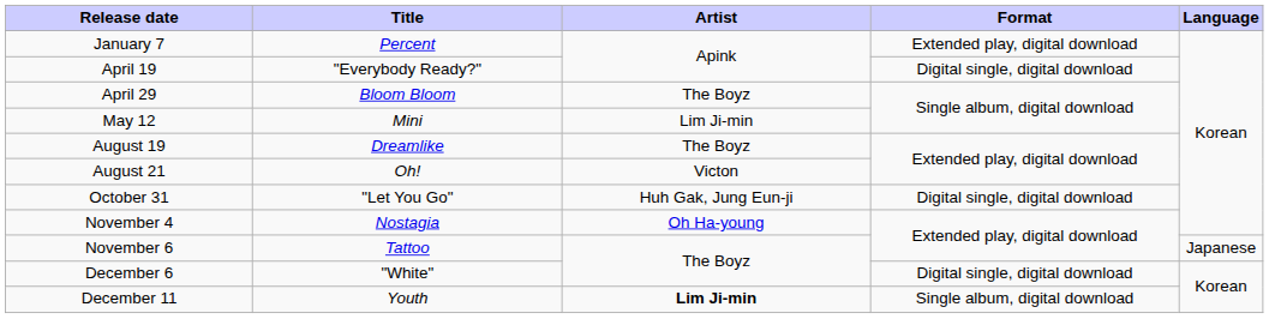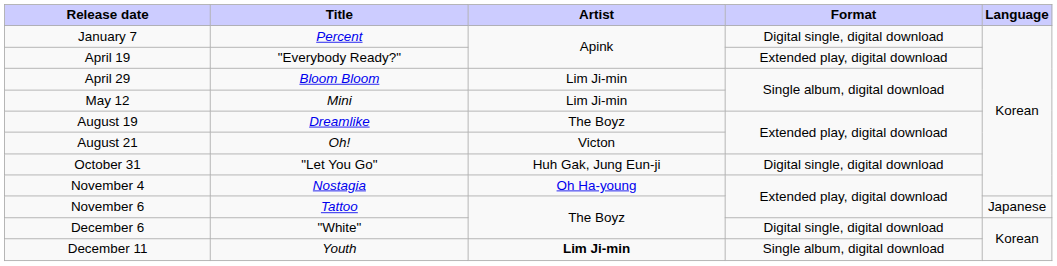January 7 | Format: Extended play, digital download -> Digital single, digital download
April 19 | Format: Digital single, digital download -> Extended play, digital download
April 29 | Artist: The Boyz -> Lim Ji-min
